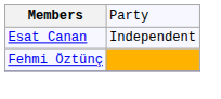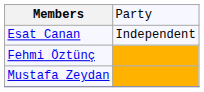+ row: Mustafa Zeydan
